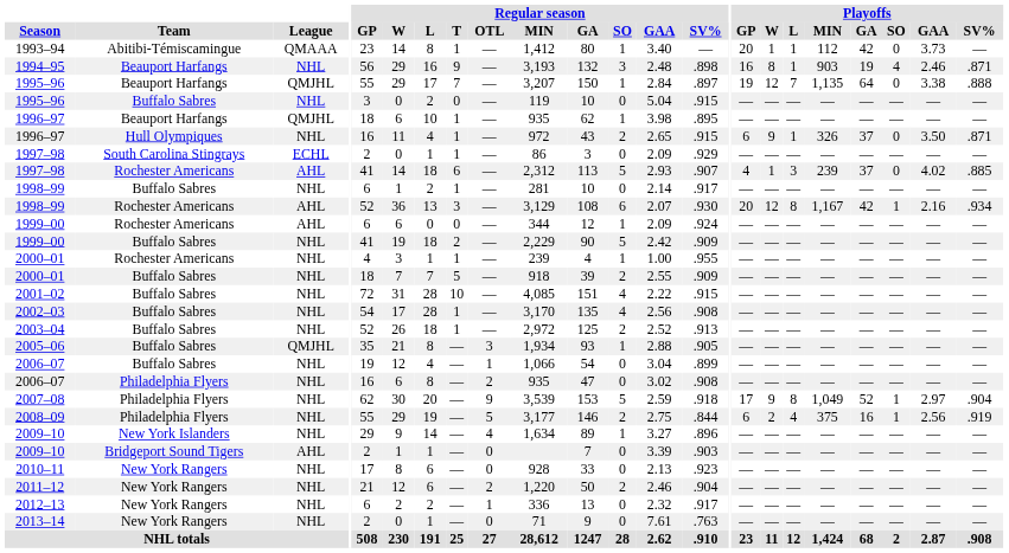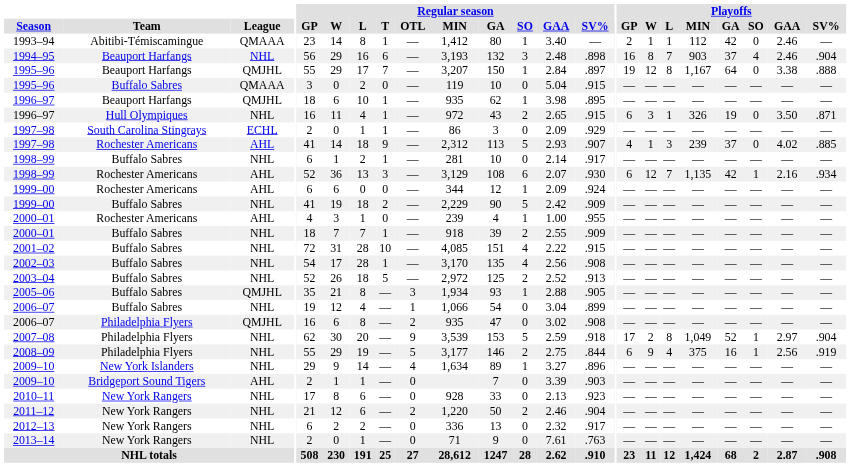1993–94 | Playoffs / GP: 20 -> 2
1993–94 | Playoffs / GAA: 3.73 -> 2.46
1994–95 | Regular season / T: 9 -> 6
1994–95 | Playoffs / L: 1 -> 7
1994–95 | Playoffs / GA: 19 -> 37
1994–95 | Playoffs / SV%: .871 -> .904
1995–96 / Beauport Harfangs | Playoffs / L: 7 -> 8
1995–96 / Beauport Harfangs | Playoffs / MIN: 1,135 -> 1,167
1995–96 / Buffalo Sabres | League: NHL -> QMAAA
1996–97 / Hull Olympiques | Playoffs / W: 9 -> 3
1996–97 / Hull Olympiques | Playoffs / GA: 37 -> 19
1997–98 / Rochester Americans | Regular season / T: 6 -> 9
1998–99 / Rochester Americans | Playoffs / GP: 20 -> 6
1998–99 / Rochester Americans | Playoffs / L: 8 -> 7
1998–99 / Rochester Americans | Playoffs / MIN: 1,167 -> 1,135
2000–01 / Rochester Americans | League: NHL -> AHL
2000–01 / Rochester Americans | Regular season / T: 1 -> 0
2000–01 / Buffalo Sabres | Regular season / T: 5 -> 1
2003–04 | Regular season / T: 1 -> 5
2006–07 / Philadelphia Flyers | League: NHL -> QMJHL
2007–08 | Playoffs / W: 9 -> 2
2008–09 | Playoffs / W: 2 -> 9
2012–13 | Regular season / OTL: 1 -> 0
